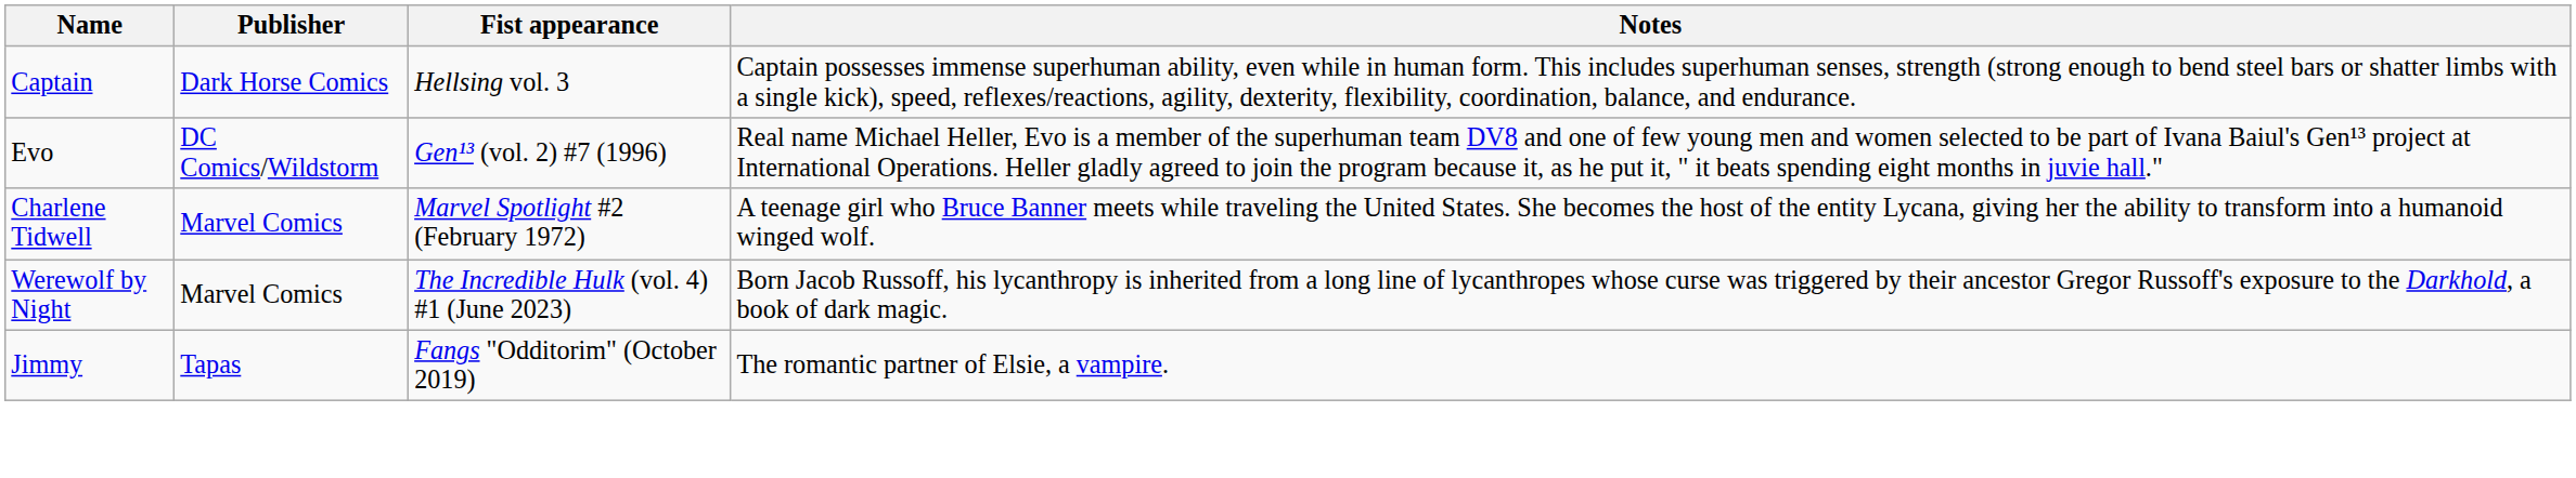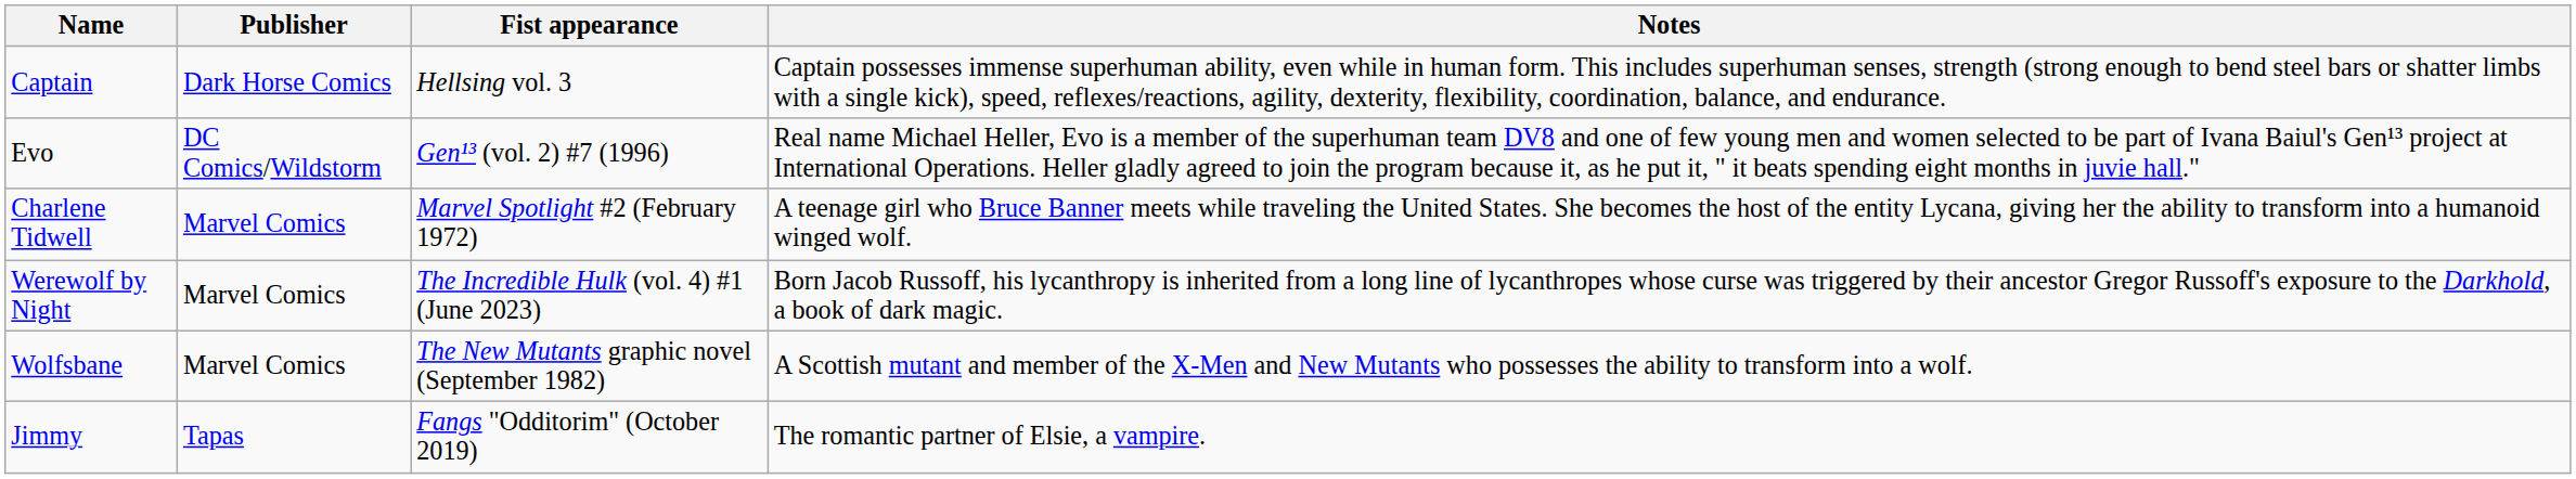+ row: Wolfsbane | Marvel Comics | The New Mutants graphic novel (September 1982) | A Scottish mutant and member of the X-Men and New Mutants who possesses the ability to transform into a wolf.
